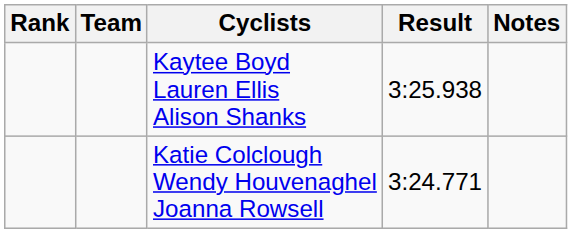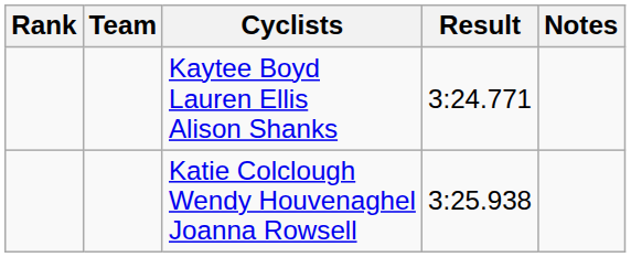Kaytee Boyd Lauren Ellis Alison Shanks | Result: 3:25.938 -> 3:24.771
Katie Colclough Wendy Houvenaghel Joanna Rowsell | Result: 3:24.771 -> 3:25.938
